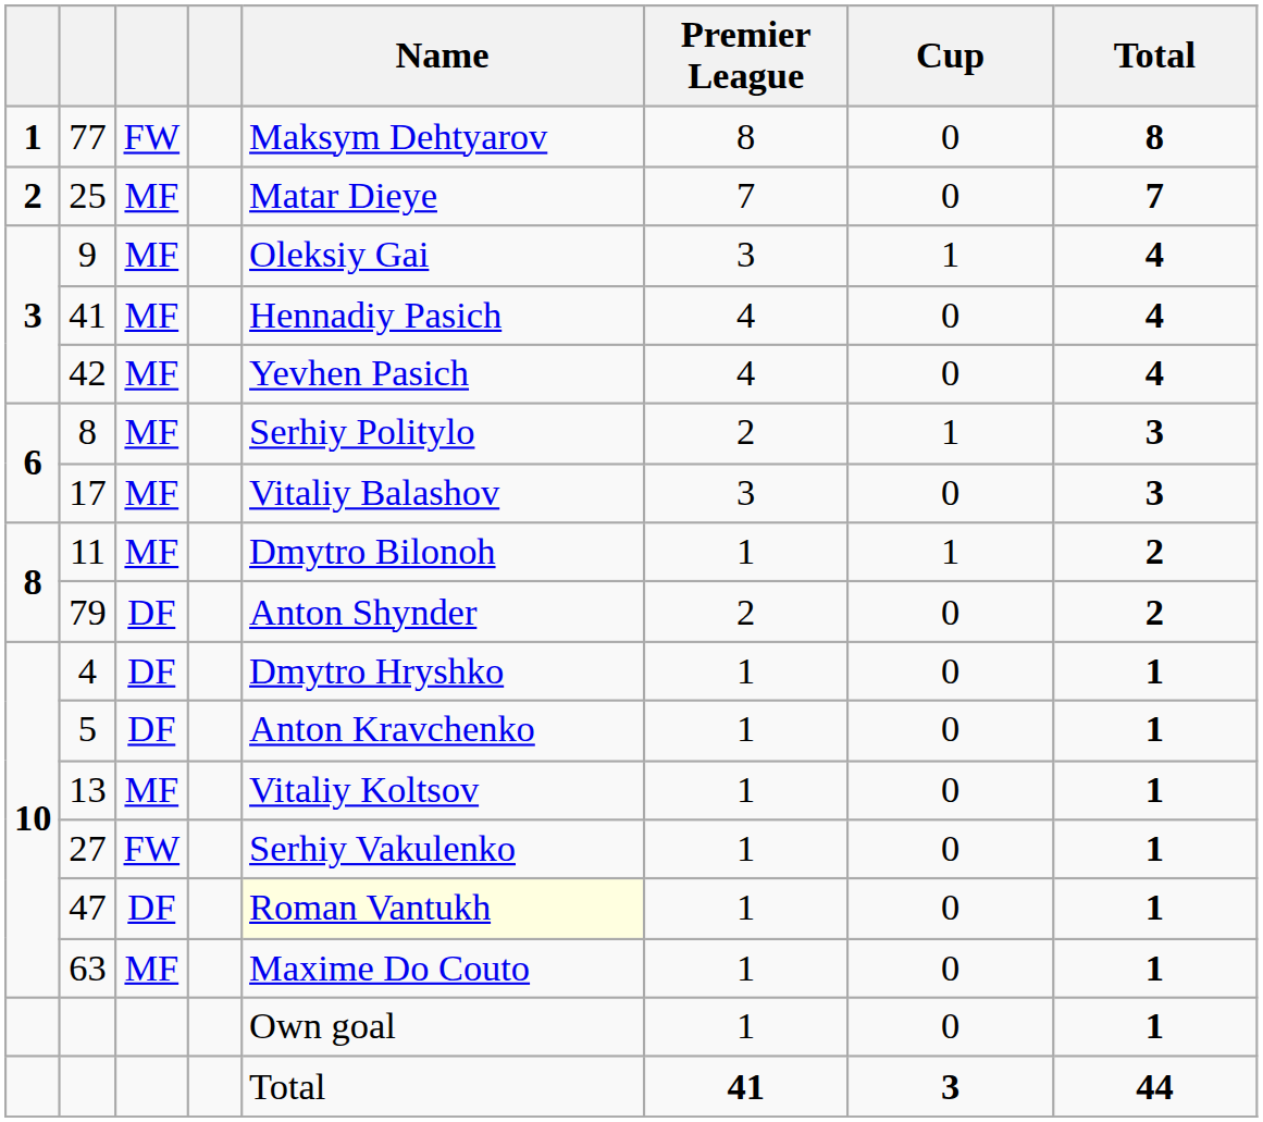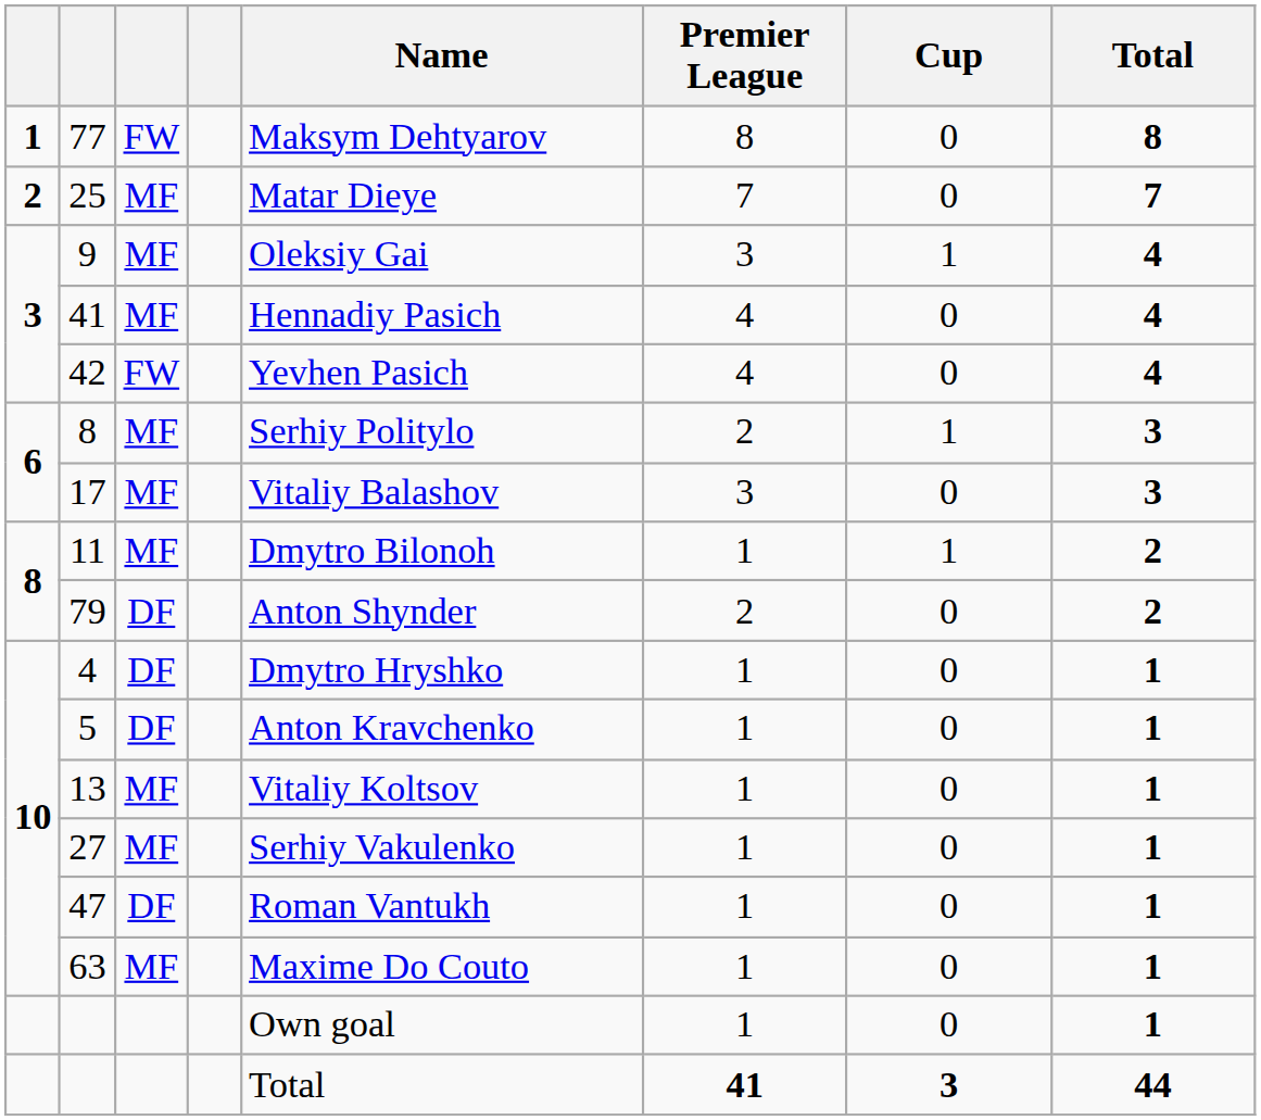42 | column 3: MF -> FW
27 | column 3: FW -> MF
47 | Name: lightyellow background -> no background
